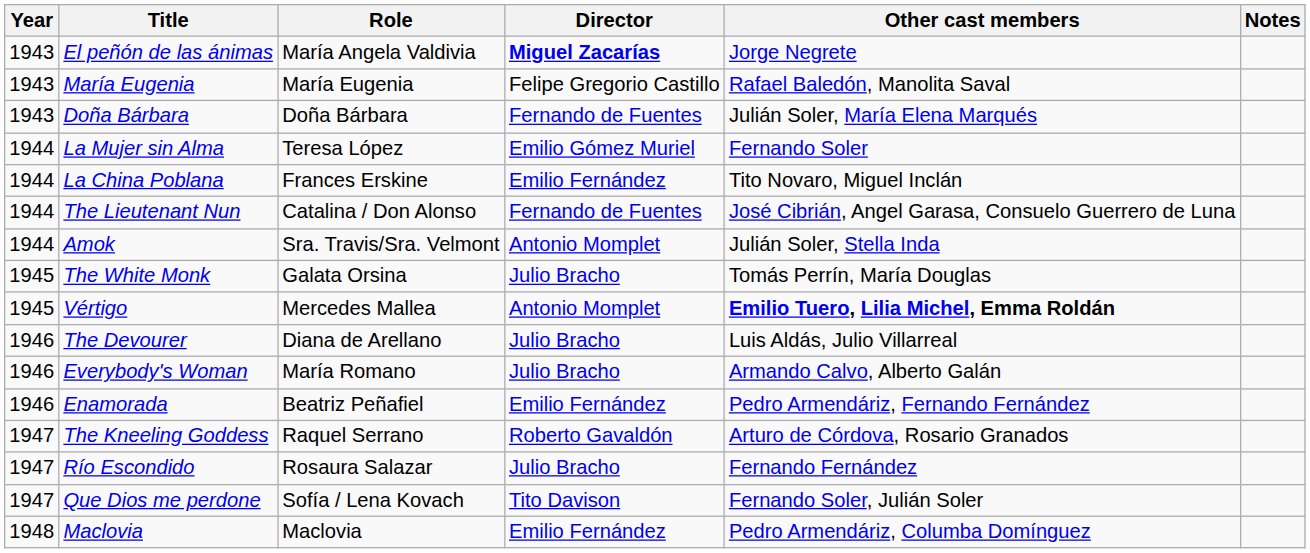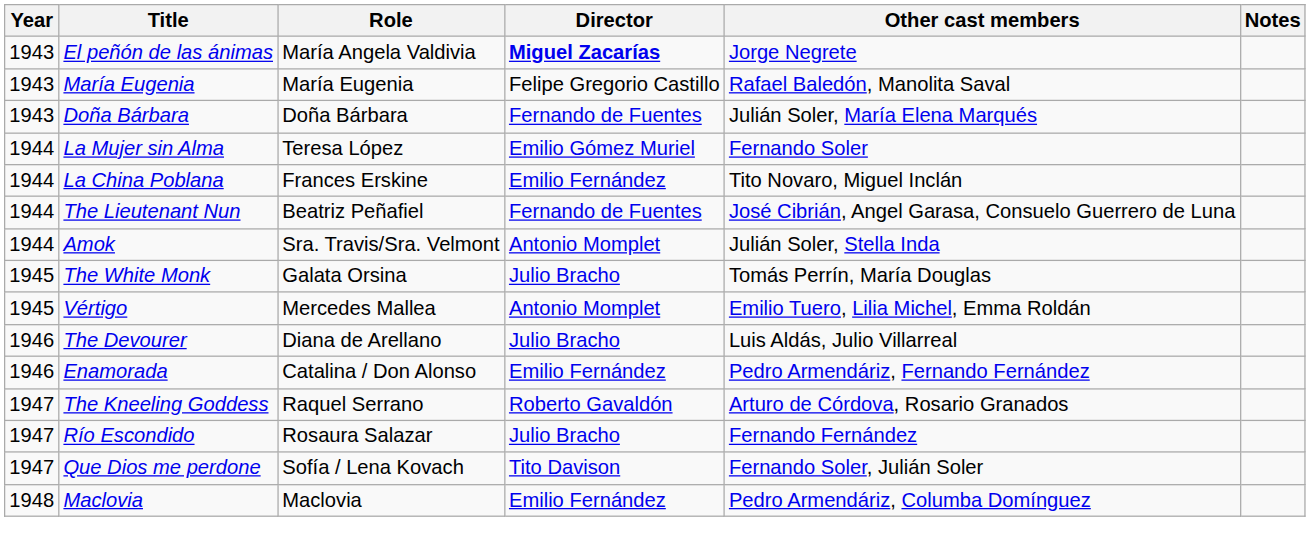The Lieutenant Nun | Role: Catalina / Don Alonso -> Beatriz Peñafiel
Vértigo | Other cast members: bold -> normal
- row: 1946 | Everybody's Woman | María Romano | Julio Bracho | Armando Calvo, Alberto Galán
Enamorada | Role: Beatriz Peñafiel -> Catalina / Don Alonso
